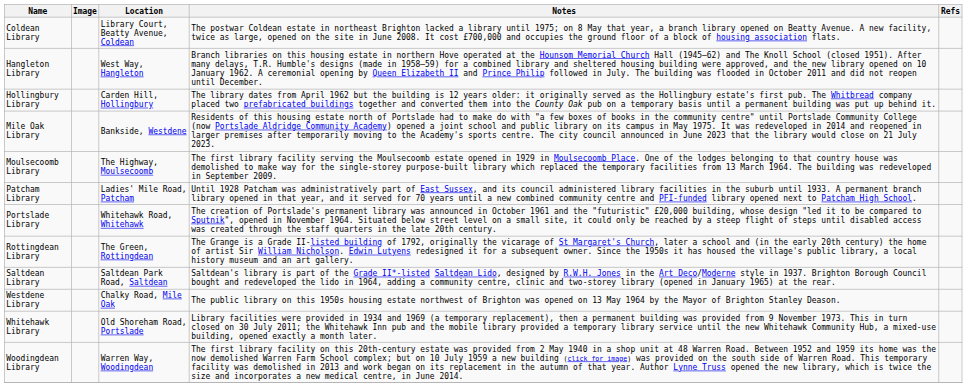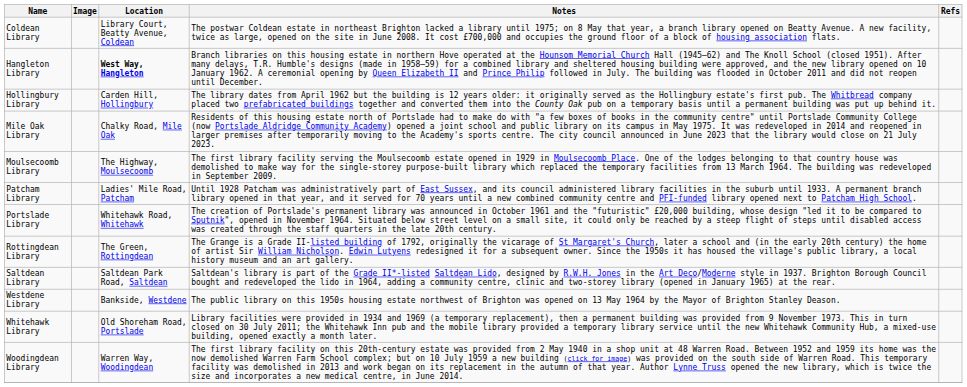Hangleton Library | Location: normal -> bold
Mile Oak Library | Location: Bankside, Westdene -> Chalky Road, Mile Oak
Westdene Library | Location: Chalky Road, Mile Oak -> Bankside, Westdene
